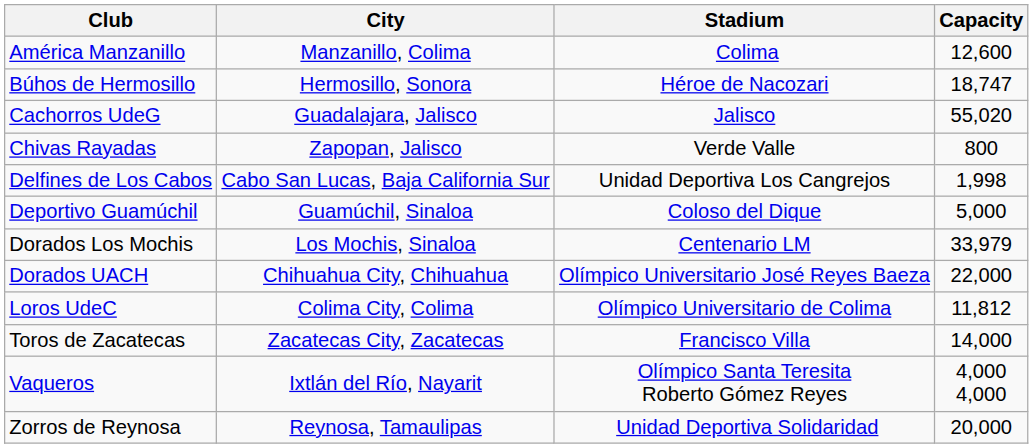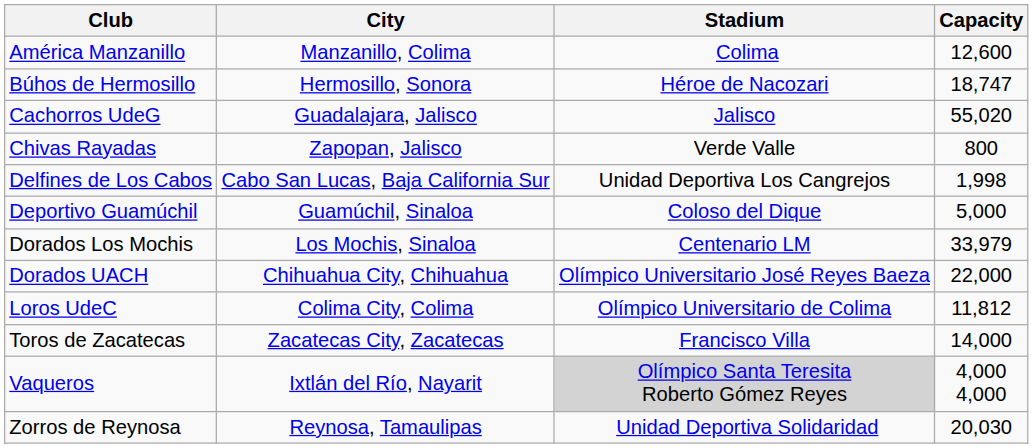Vaqueros | Stadium: no background -> lightgrey background
Zorros de Reynosa | Capacity: 20,000 -> 20,030
